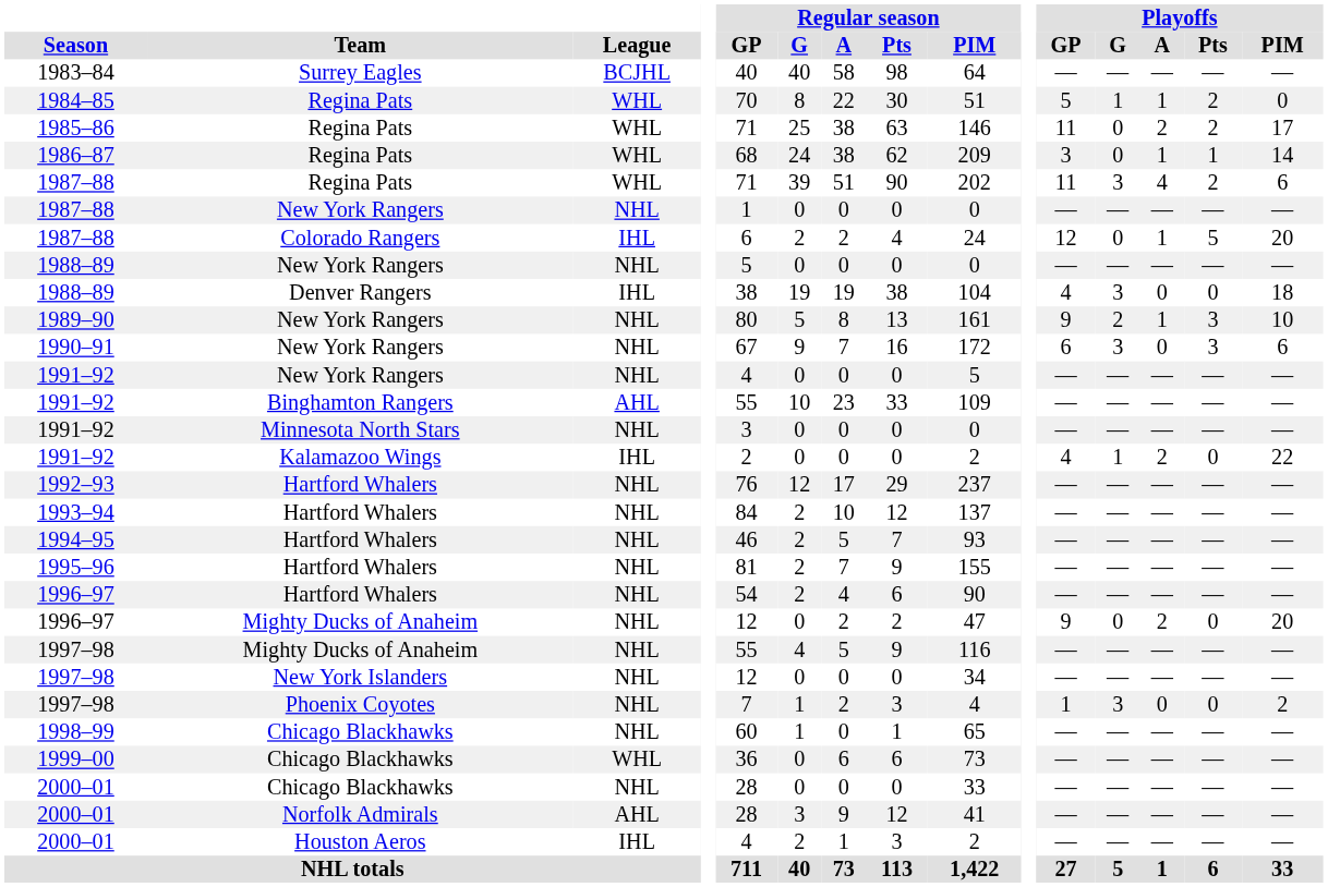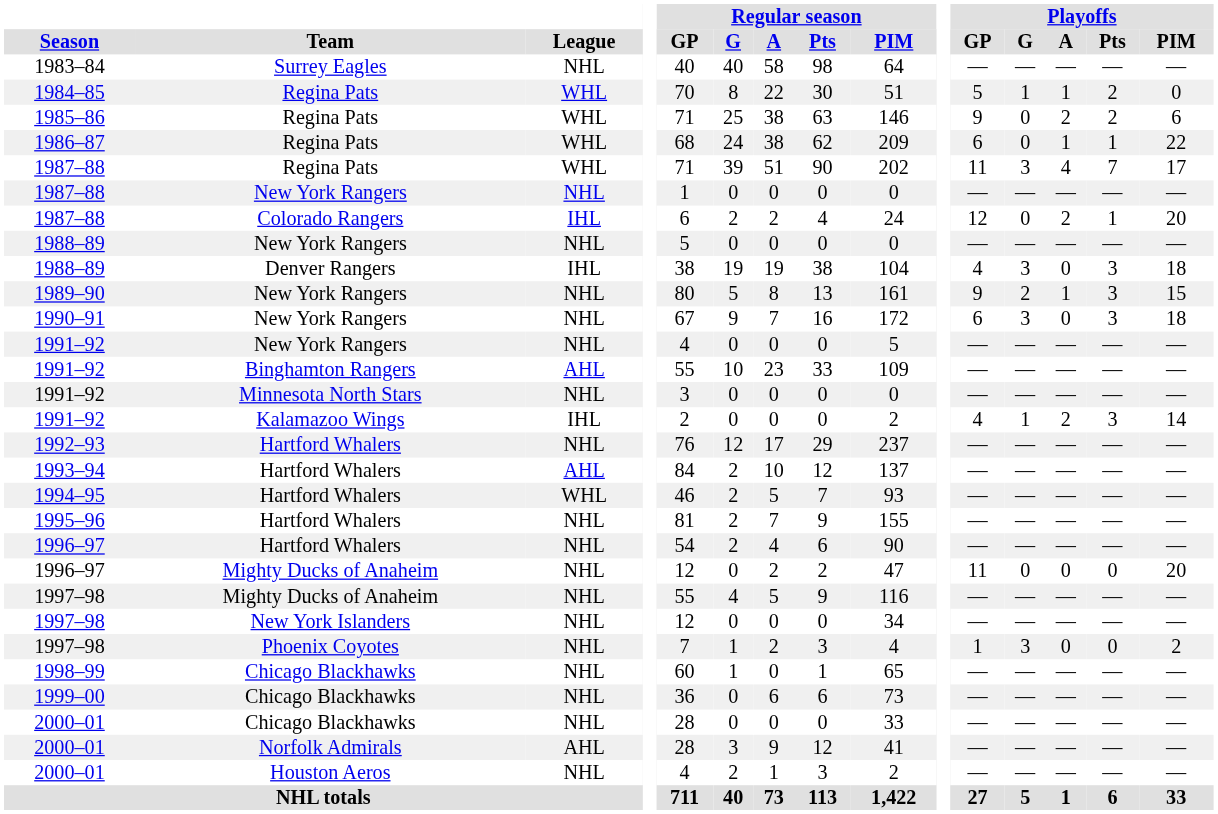1983–84 | League: BCJHL -> NHL
1985–86 | Playoffs / GP: 11 -> 9
1985–86 | Playoffs / PIM: 17 -> 6
1986–87 | Playoffs / GP: 3 -> 6
1986–87 | Playoffs / PIM: 14 -> 22
1987–88 / Regina Pats | Playoffs / Pts: 2 -> 7
1987–88 / Regina Pats | Playoffs / PIM: 6 -> 17
1987–88 / Colorado Rangers | Playoffs / A: 1 -> 2
1987–88 / Colorado Rangers | Playoffs / Pts: 5 -> 1
1988–89 / Denver Rangers | Playoffs / Pts: 0 -> 3
1989–90 | Playoffs / PIM: 10 -> 15
1990–91 | Playoffs / PIM: 6 -> 18
1991–92 / Kalamazoo Wings | Playoffs / Pts: 0 -> 3
1991–92 / Kalamazoo Wings | Playoffs / PIM: 22 -> 14
1993–94 | League: NHL -> AHL
1994–95 | League: NHL -> WHL
1996–97 / Mighty Ducks of Anaheim | Playoffs / GP: 9 -> 11
1996–97 / Mighty Ducks of Anaheim | Playoffs / A: 2 -> 0
1999–00 | League: WHL -> NHL
2000–01 / Houston Aeros | League: IHL -> NHL
